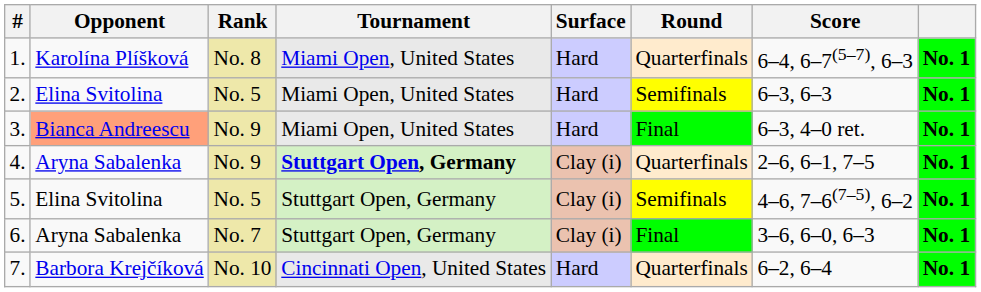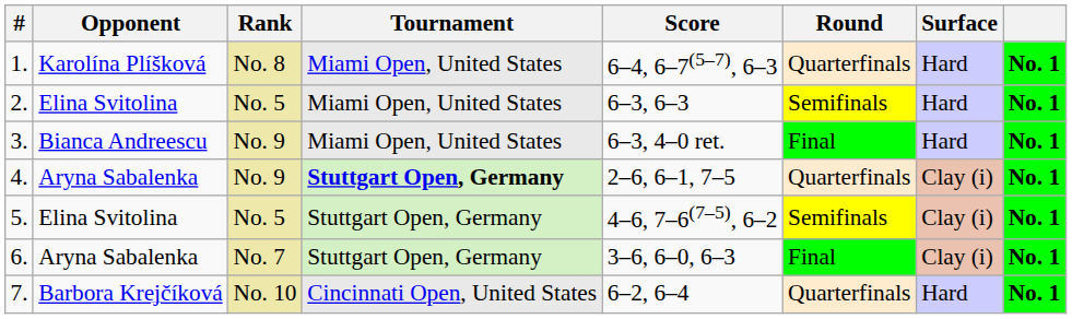columns swapped: Surface <-> Score
3. | Opponent: lightsalmon background -> no background
